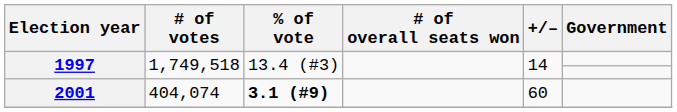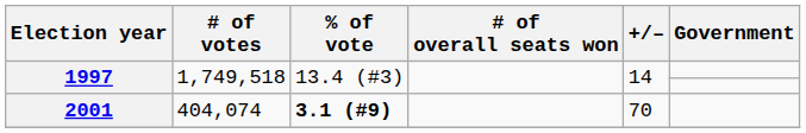2001 | +/–: 60 -> 70
